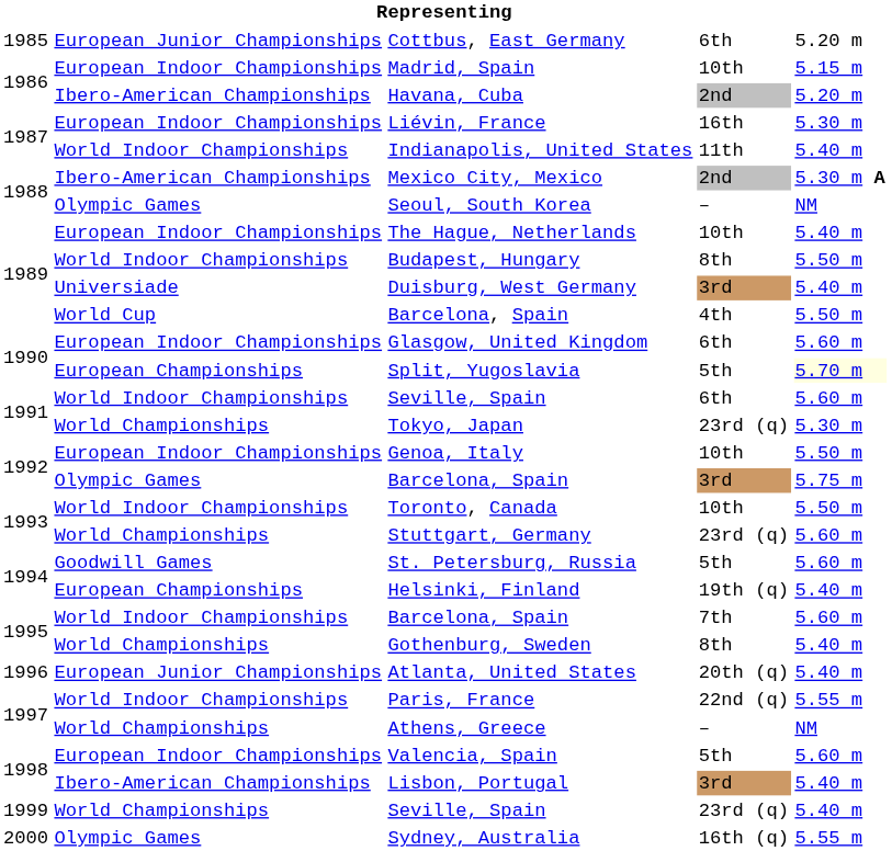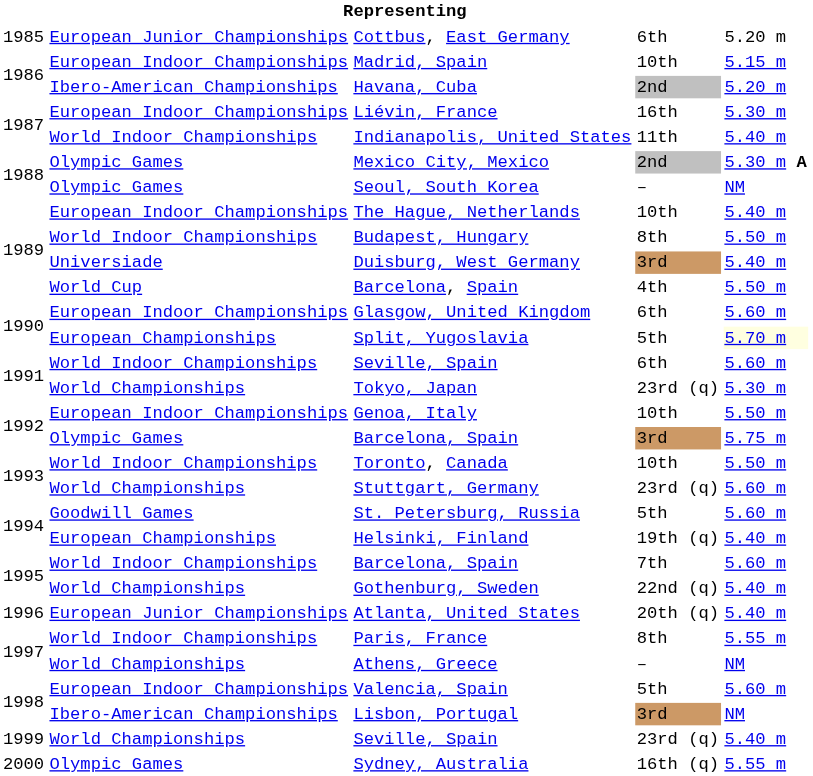Mexico City, Mexico | column 2: Ibero-American Championships -> Olympic Games
Gothenburg, Sweden | column 4: 8th -> 22nd (q)
Paris, France | column 4: 22nd (q) -> 8th
Lisbon, Portugal | column 5: 5.40 m -> NM
